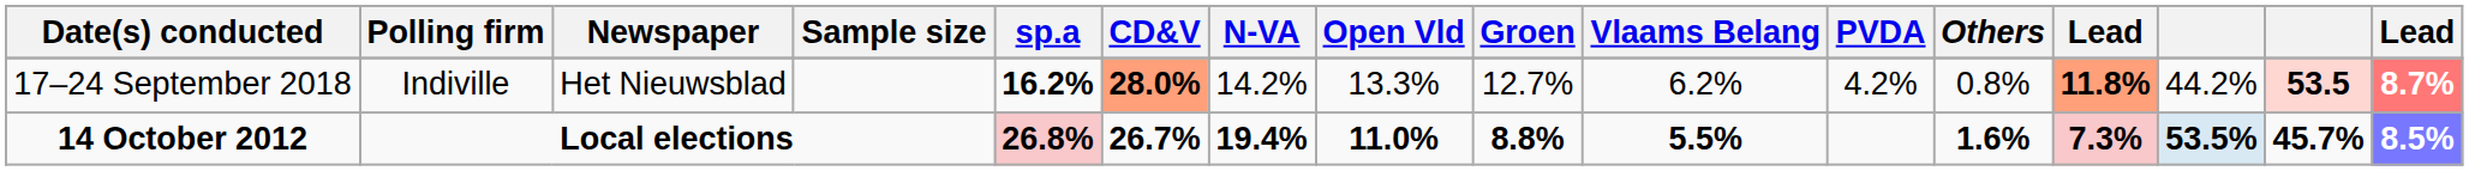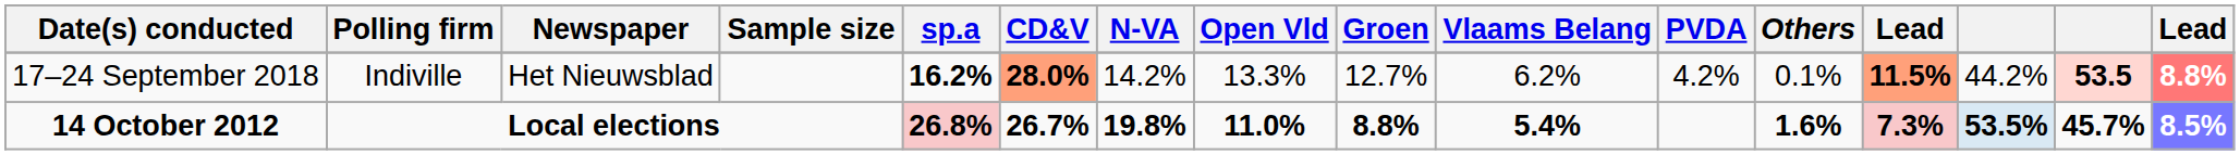17–24 September 2018 | Others: 0.8% -> 0.1%
17–24 September 2018 | column 13: 11.8% -> 11.5%
17–24 September 2018 | column 16: 8.7% -> 8.8%
14 October 2012 | N-VA: 19.4% -> 19.8%
14 October 2012 | Vlaams Belang: 5.5% -> 5.4%
